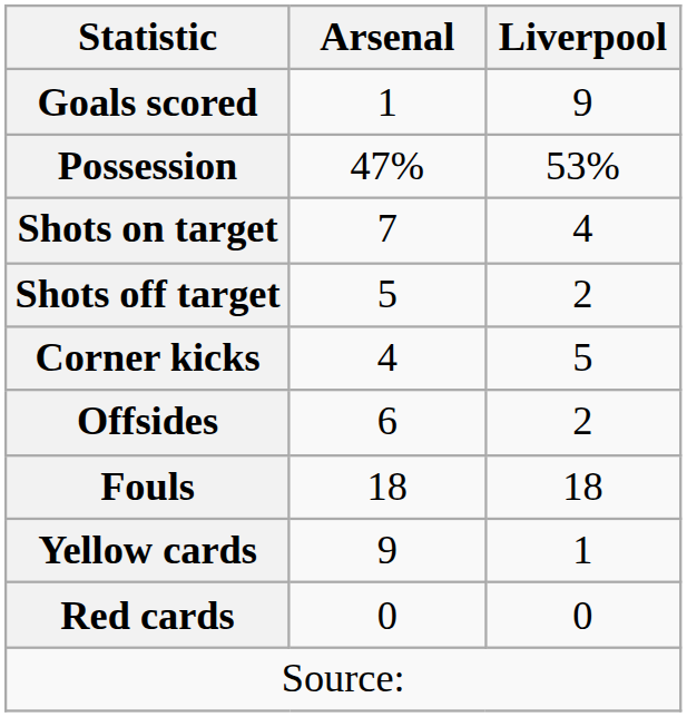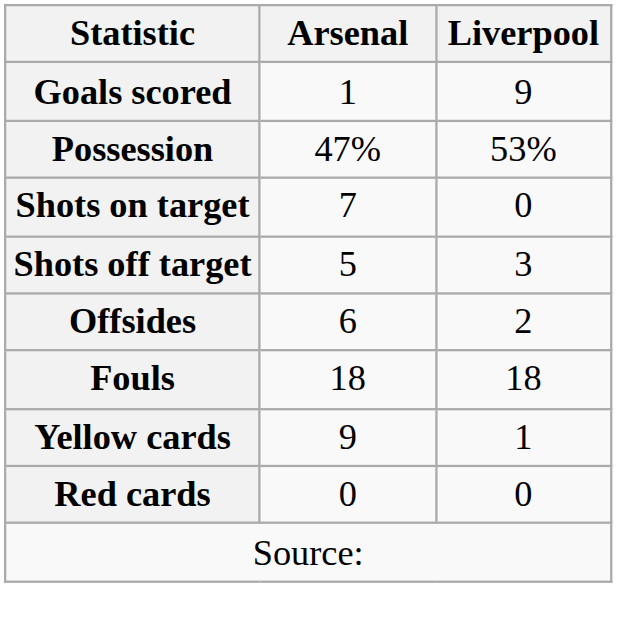Shots on target | Liverpool: 4 -> 0
Shots off target | Liverpool: 2 -> 3
- row: Corner kicks | 4 | 5
